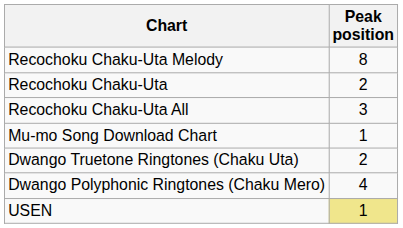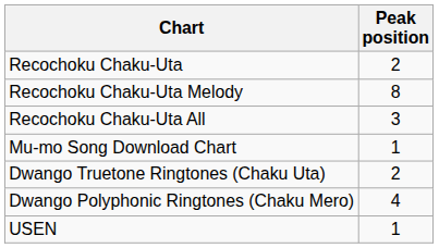rows swapped: Recochoku Chaku-Uta <-> Recochoku Chaku-Uta Melody
USEN | Peak position: khaki background -> no background
